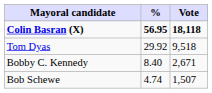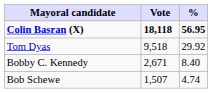columns swapped: Vote <-> %
